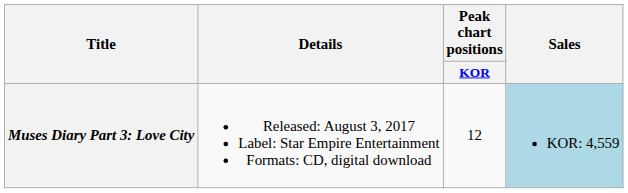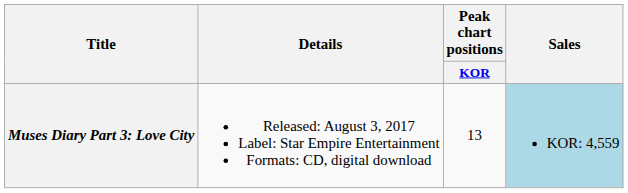Muses Diary Part 3: Love City | Peak chart positions / KOR: 12 -> 13
